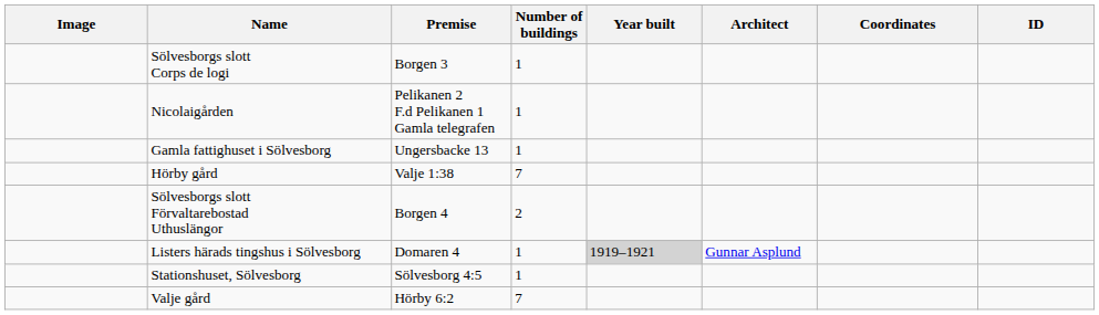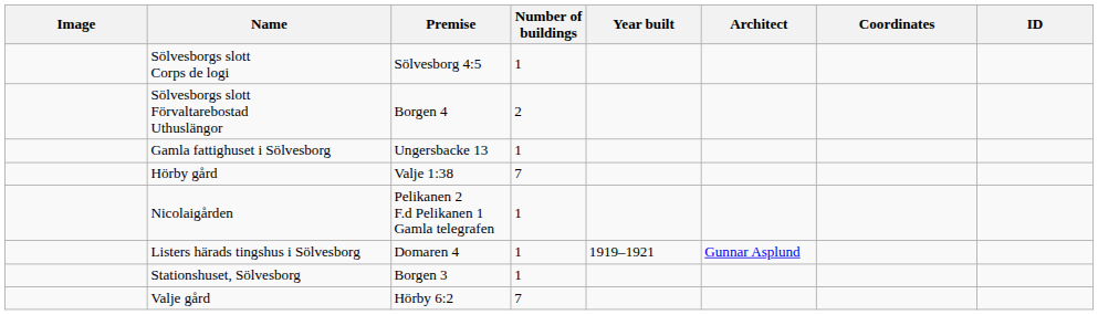Sölvesborgs slott Corps de logi | Premise: Borgen 3 -> Sölvesborg 4:5
rows swapped: Sölvesborgs slott Förvaltarebostad Uthuslängor <-> Nicolaigården
Listers härads tingshus i Sölvesborg | Year built: lightgrey background -> no background
Stationshuset, Sölvesborg | Premise: Sölvesborg 4:5 -> Borgen 3
